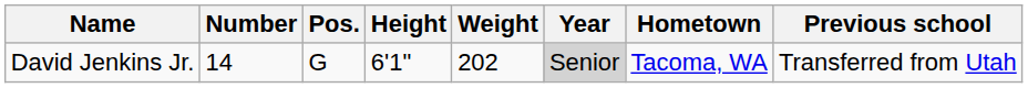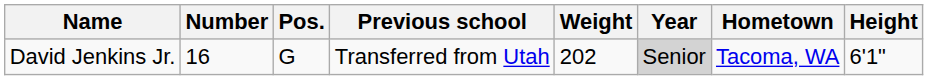columns swapped: Height <-> Previous school
David Jenkins Jr. | Number: 14 -> 16
